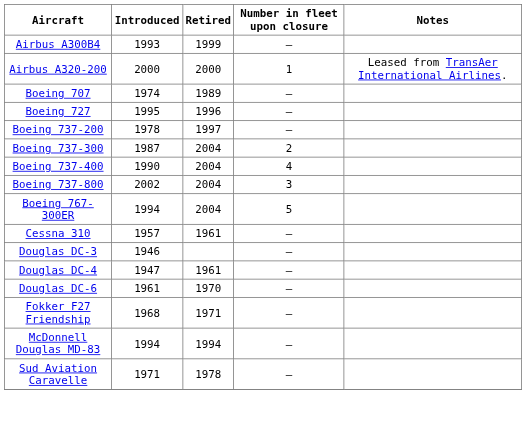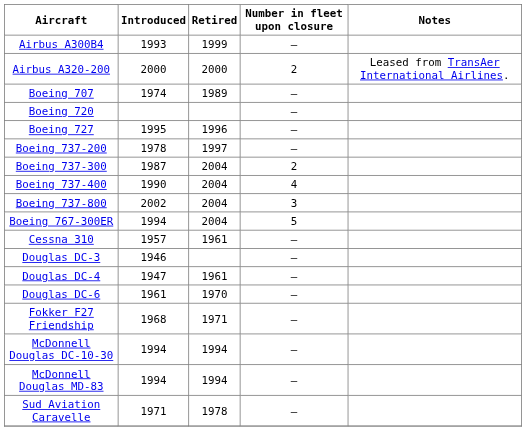Airbus A320-200 | Number in fleet upon closure: 1 -> 2
+ row: Boeing 720 | —
+ row: McDonnell Douglas DC-10-30 | 1994 | 1994 | —
